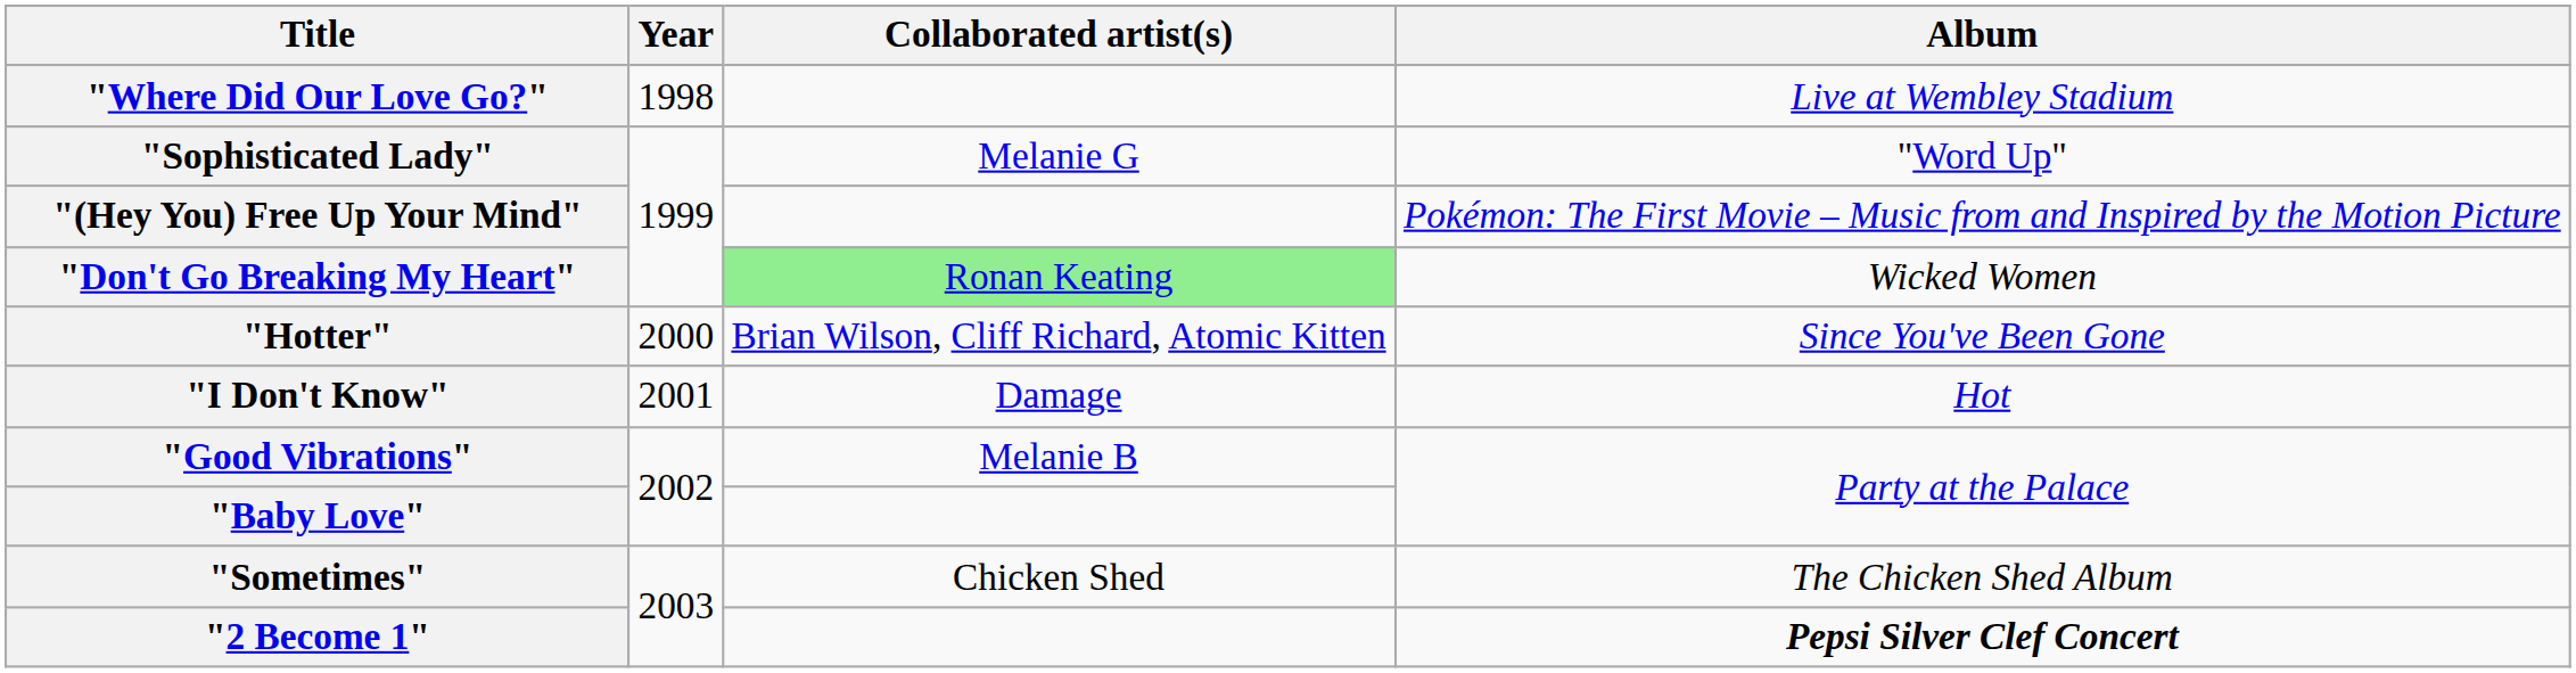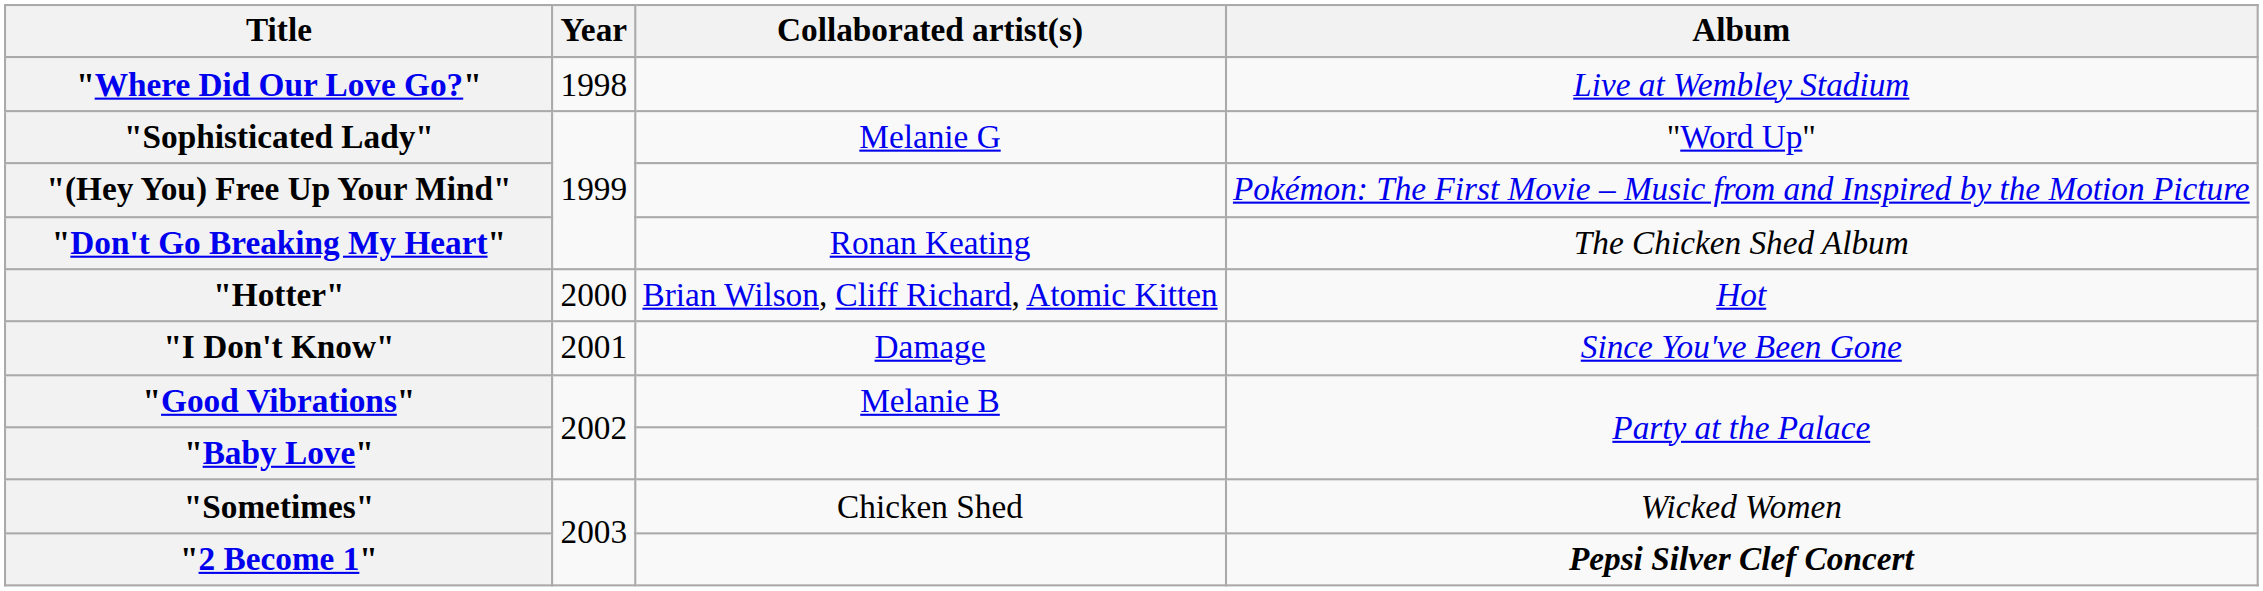"Don't Go Breaking My Heart" | Collaborated artist(s): lightgreen background -> no background
"Don't Go Breaking My Heart" | Album: Wicked Women -> The Chicken Shed Album
"Hotter" | Album: Since You've Been Gone -> Hot
"I Don't Know" | Album: Hot -> Since You've Been Gone
"Sometimes" | Album: The Chicken Shed Album -> Wicked Women
